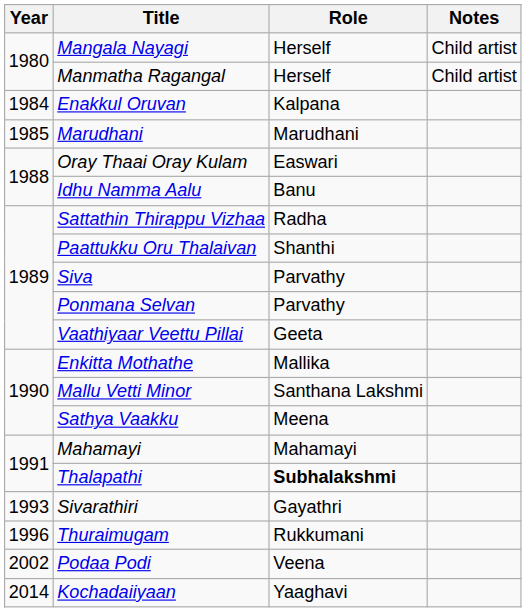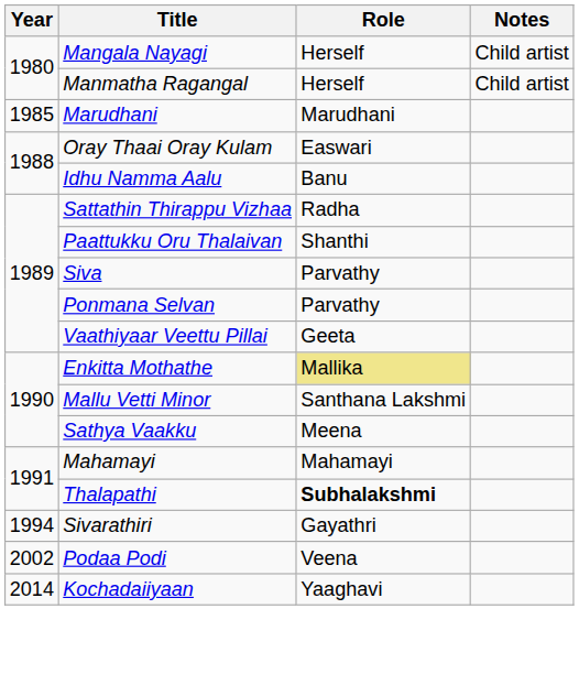- row: 1984 | Enakkul Oruvan | Kalpana
Enkitta Mothathe | Role: no background -> khaki background
Sivarathiri | Year: 1993 -> 1994
- row: 1996 | Thuraimugam | Rukkumani
